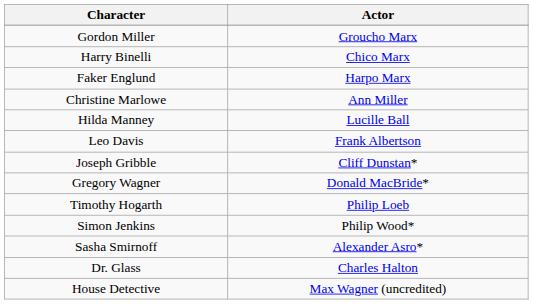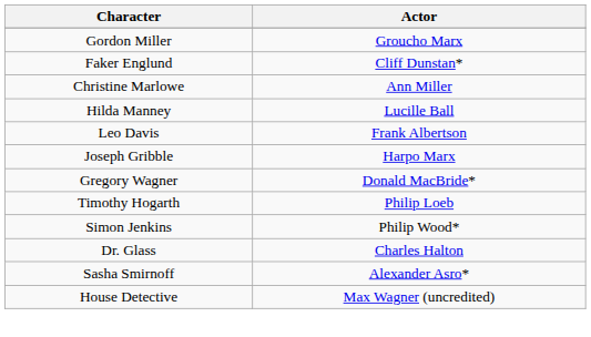- row: Harry Binelli | Chico Marx
Faker Englund | Actor: Harpo Marx -> Cliff Dunstan*
Joseph Gribble | Actor: Cliff Dunstan* -> Harpo Marx
rows swapped: Sasha Smirnoff <-> Dr. Glass
